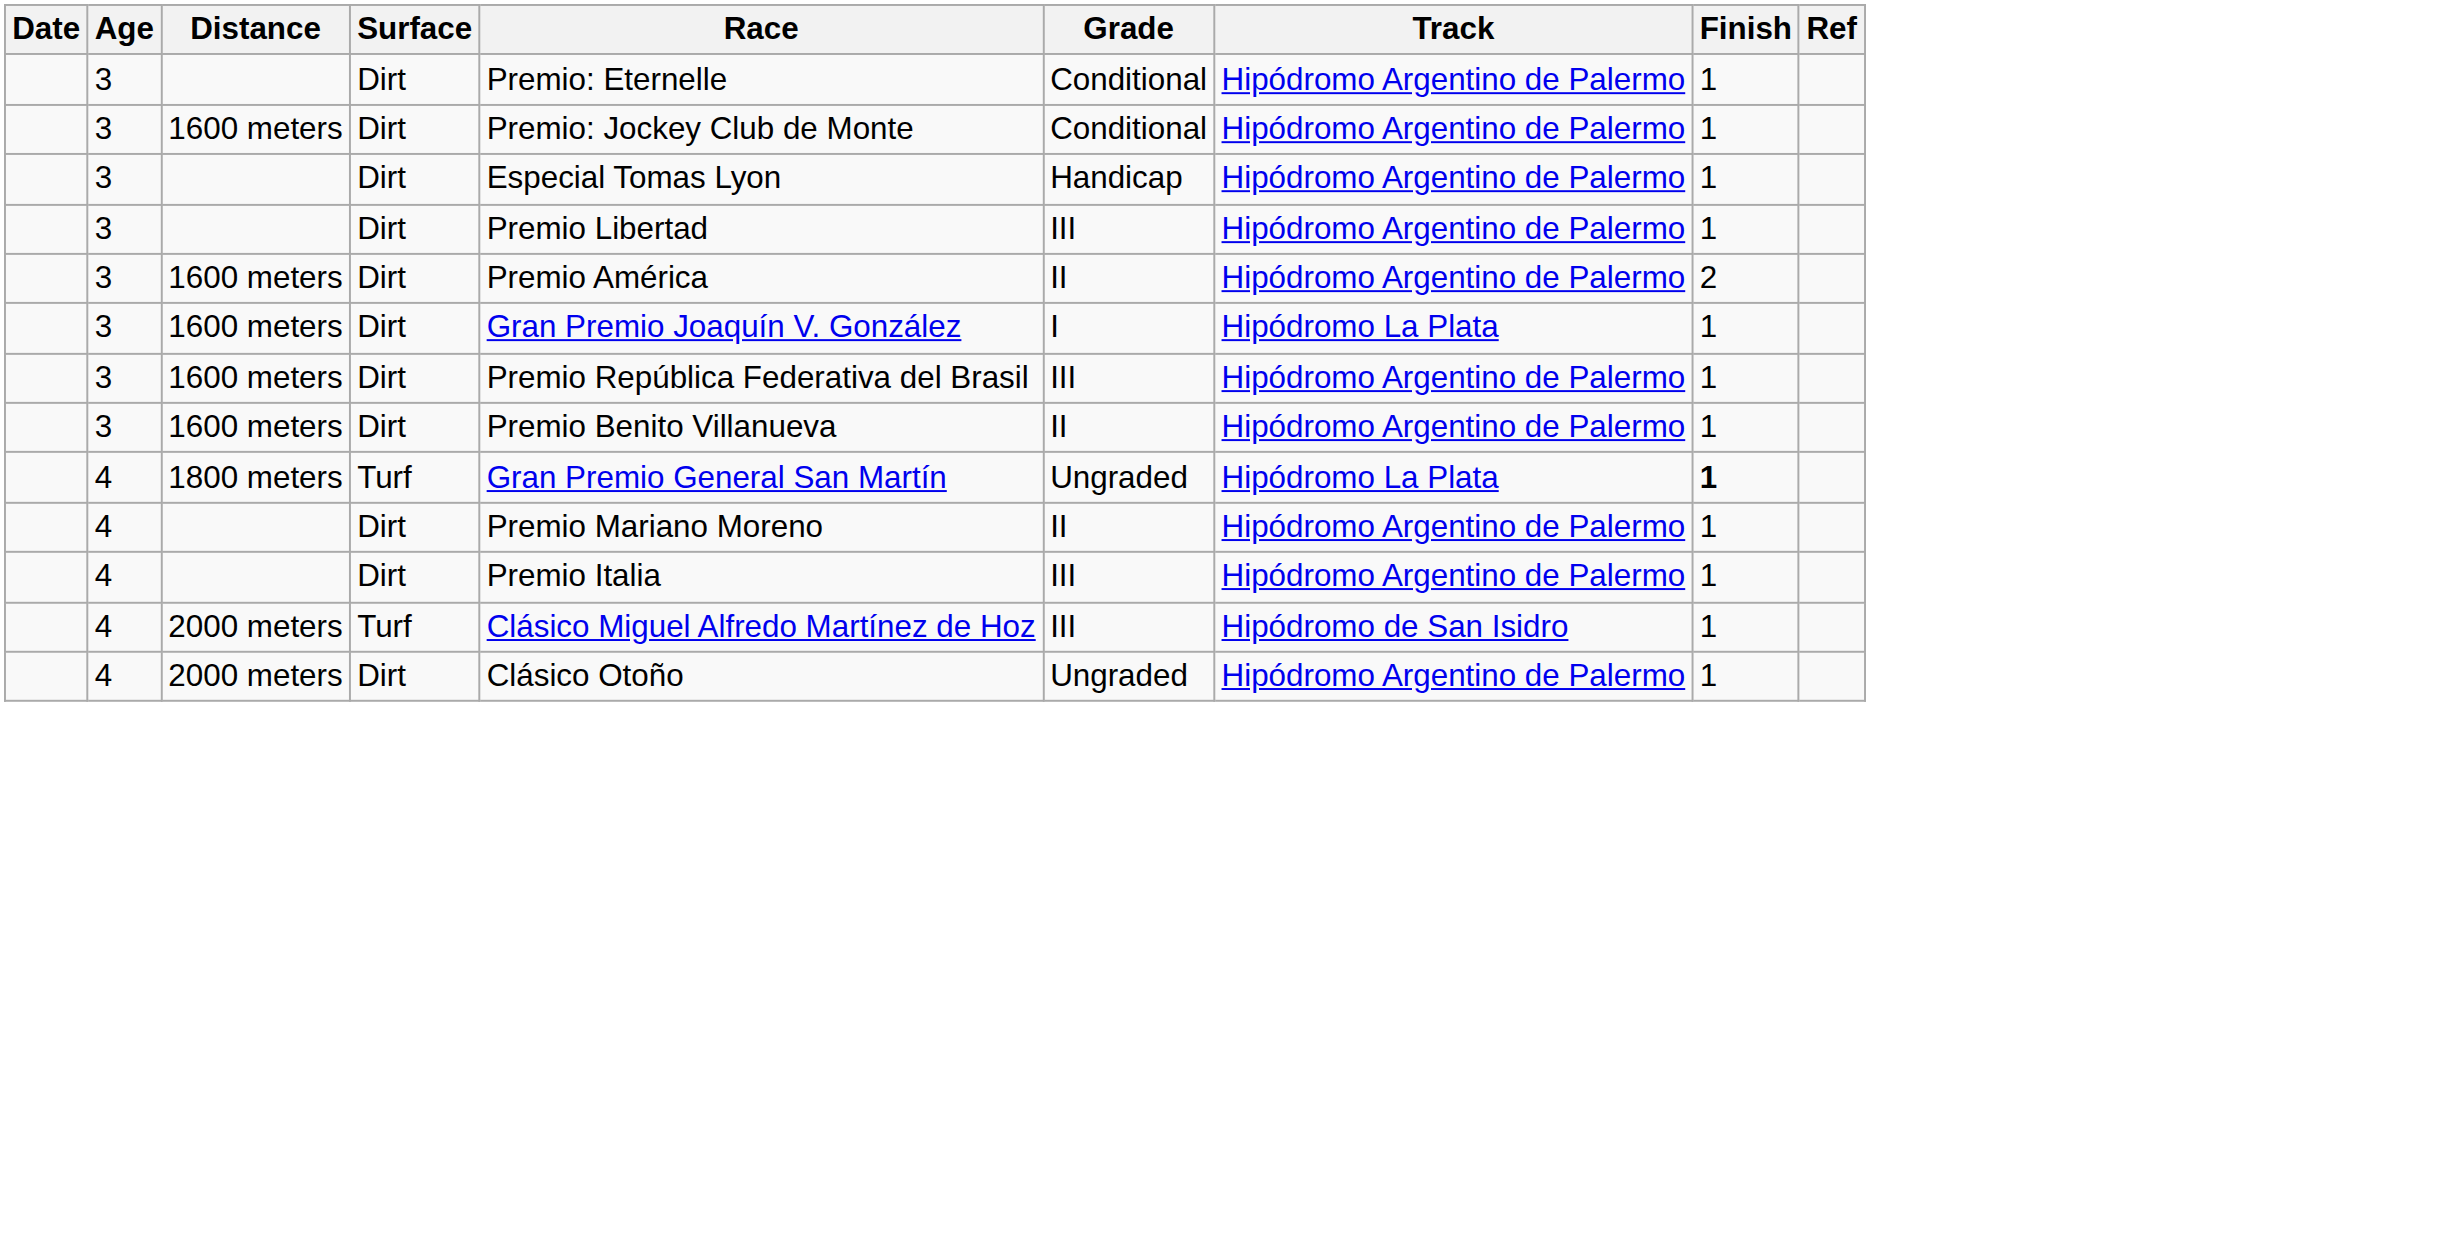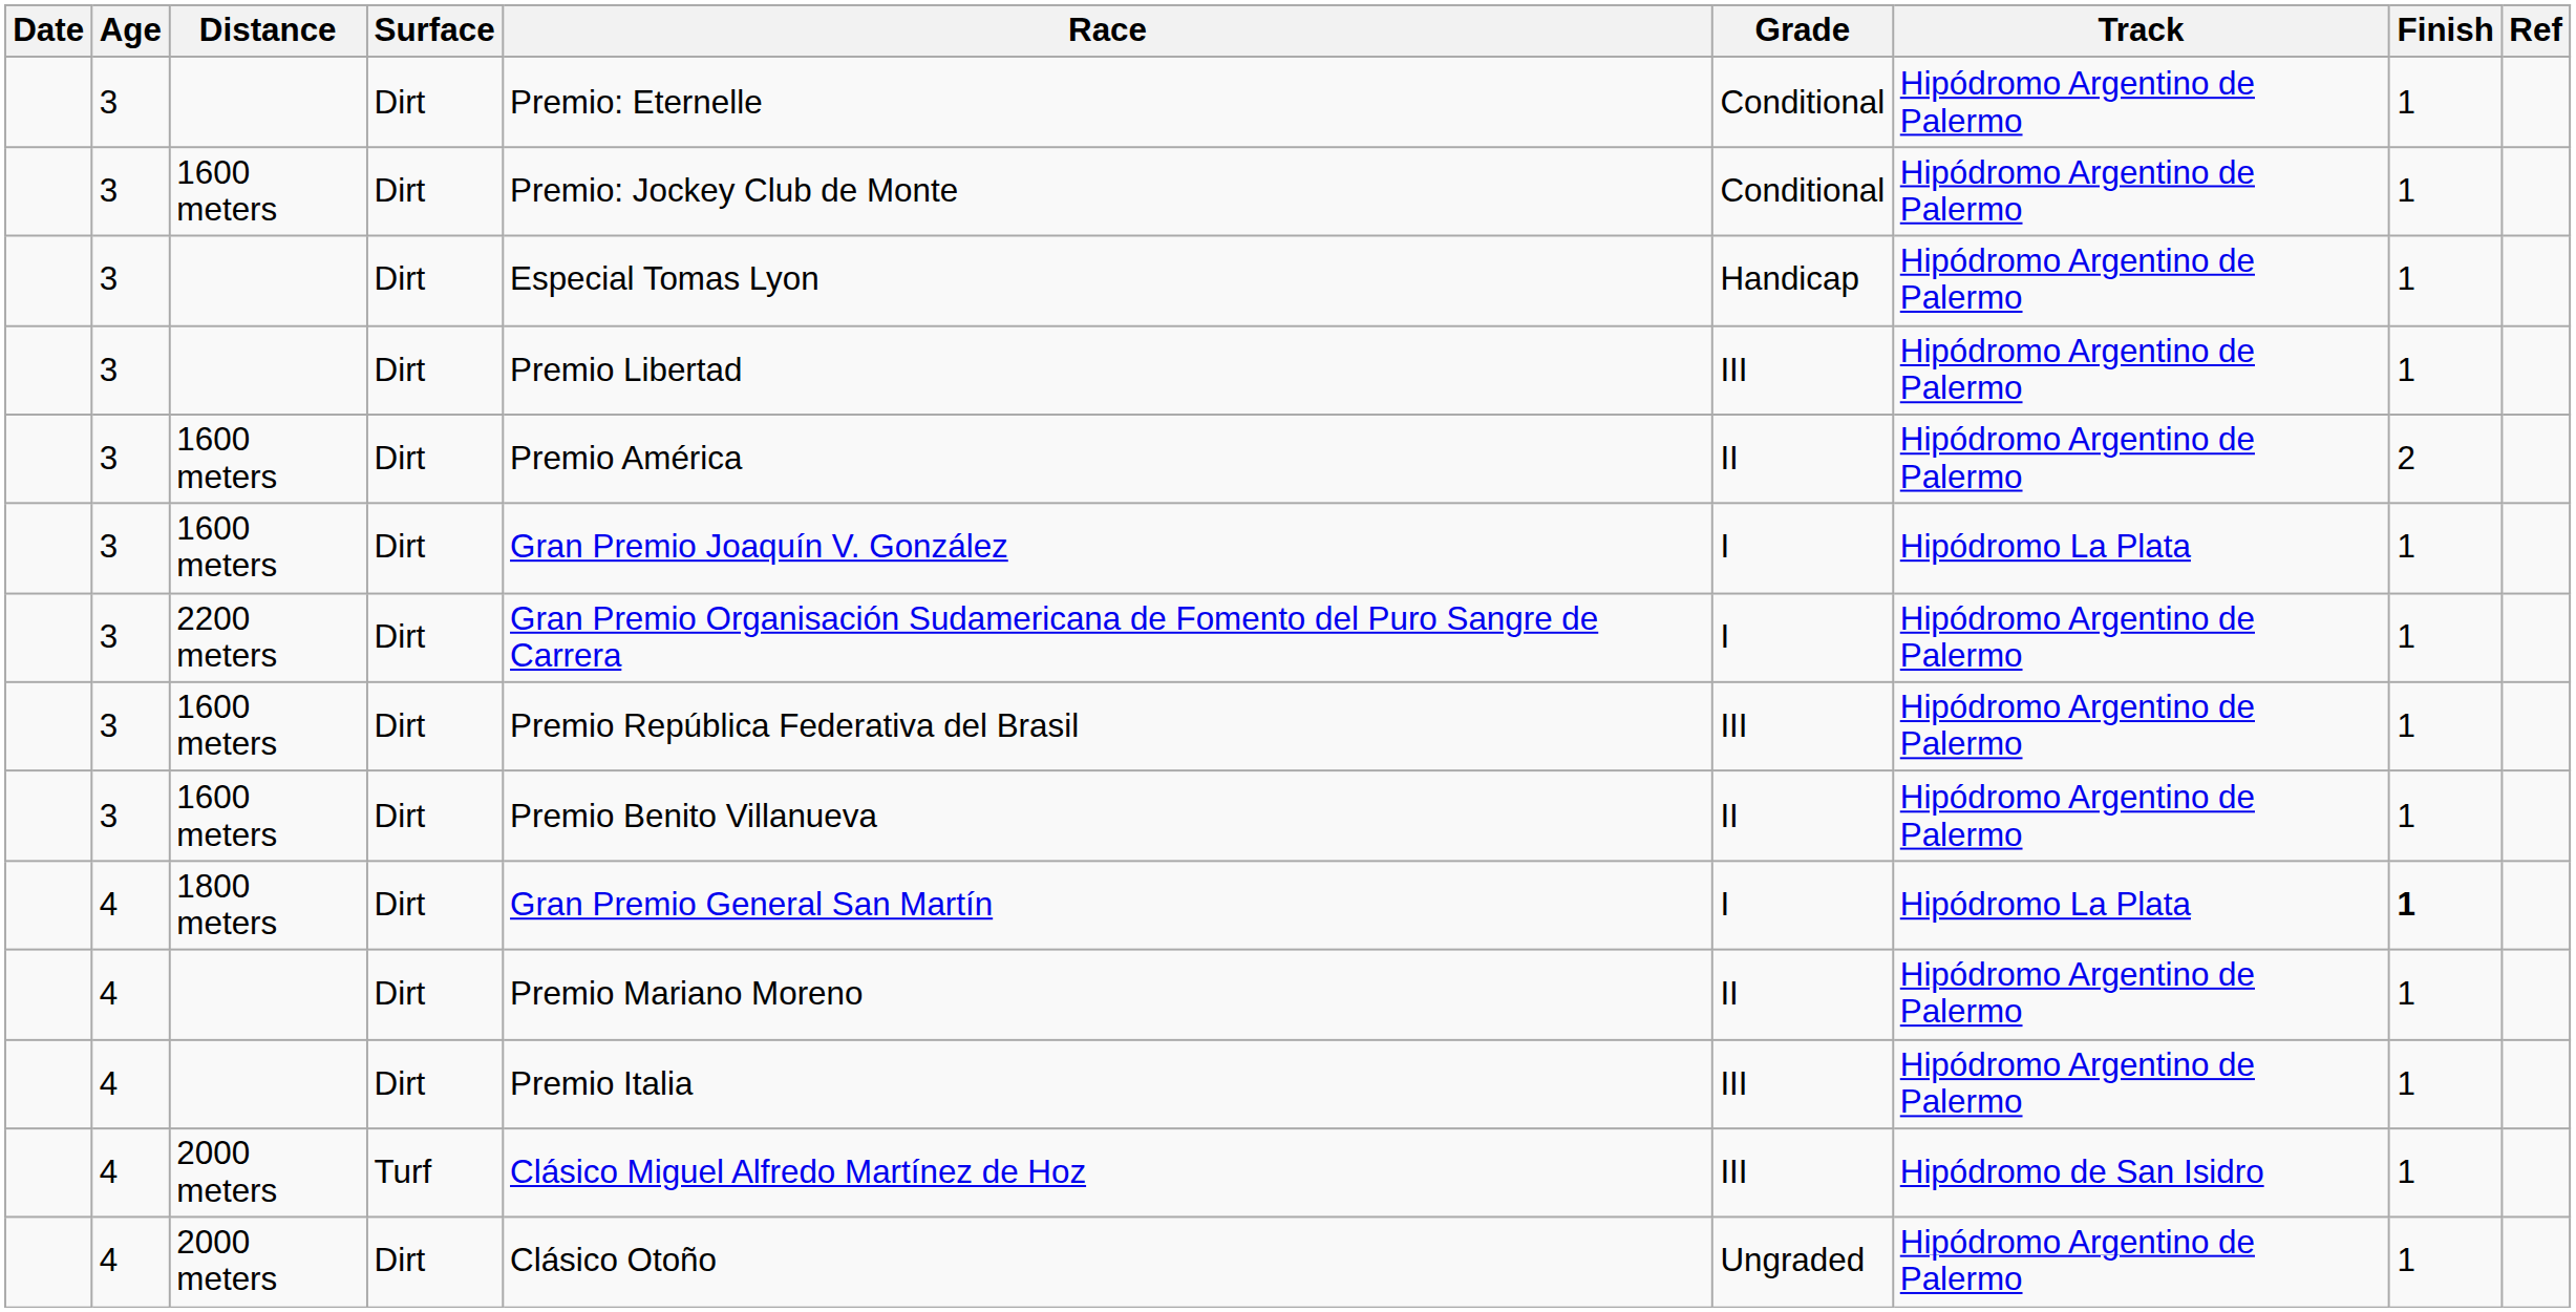+ row: 3 | 2200 meters | Dirt | Gran Premio Organisación Sudamericana de Fomento del Puro Sangre de Carrera | I | Hipódromo Argentino de Palermo | 1
1800 meters | Surface: Turf -> Dirt
1800 meters | Grade: Ungraded -> I
